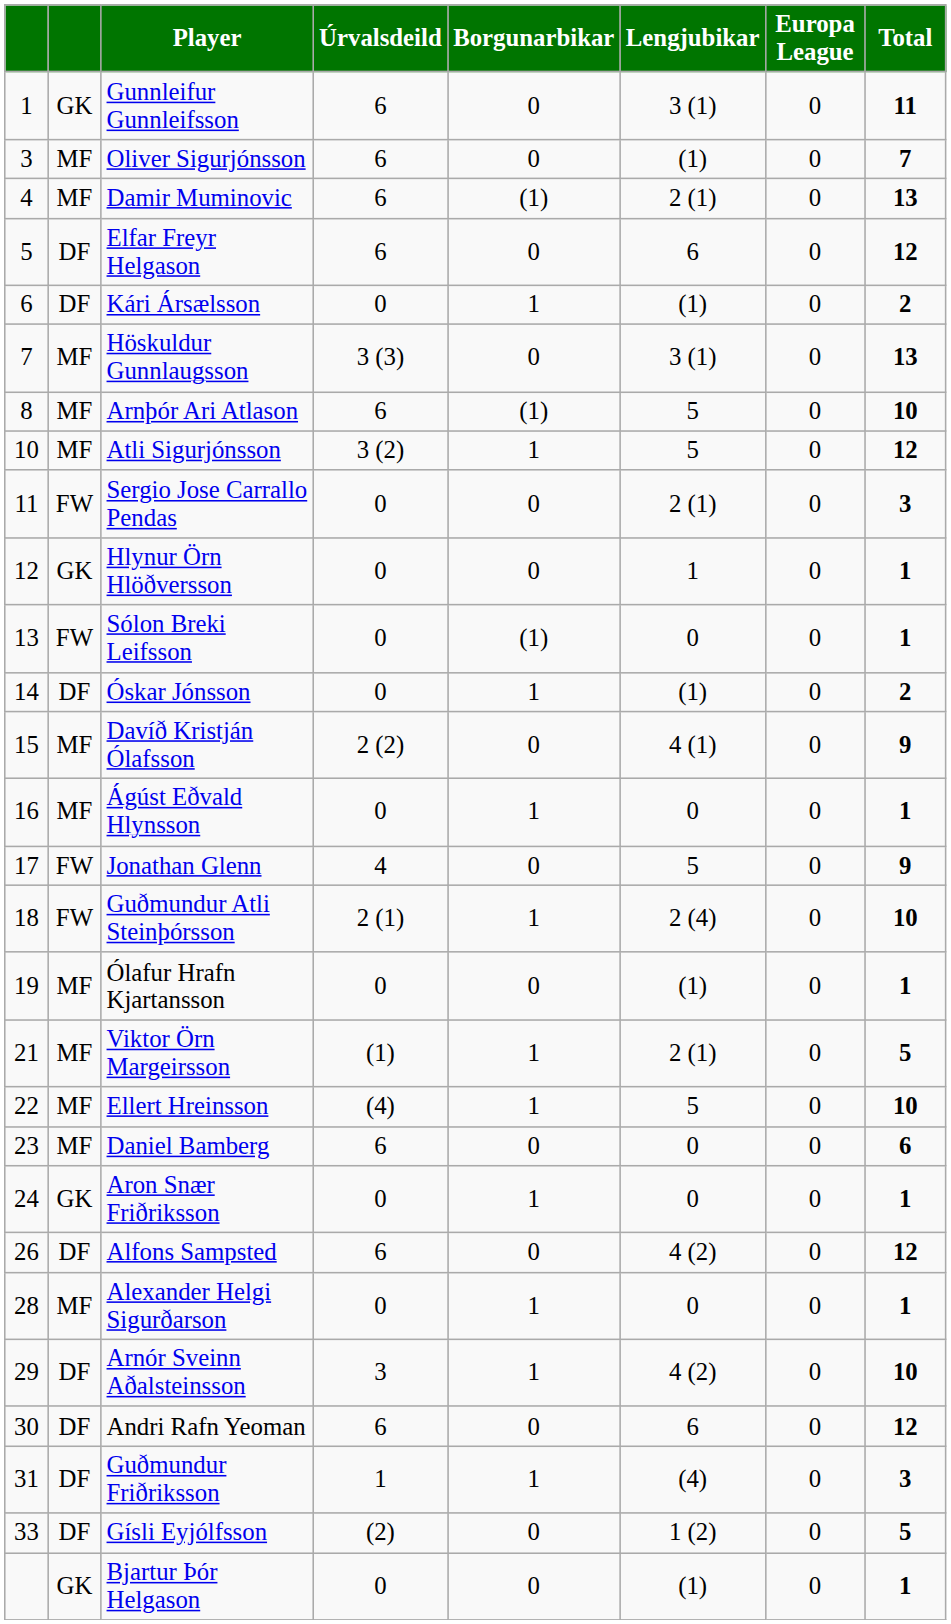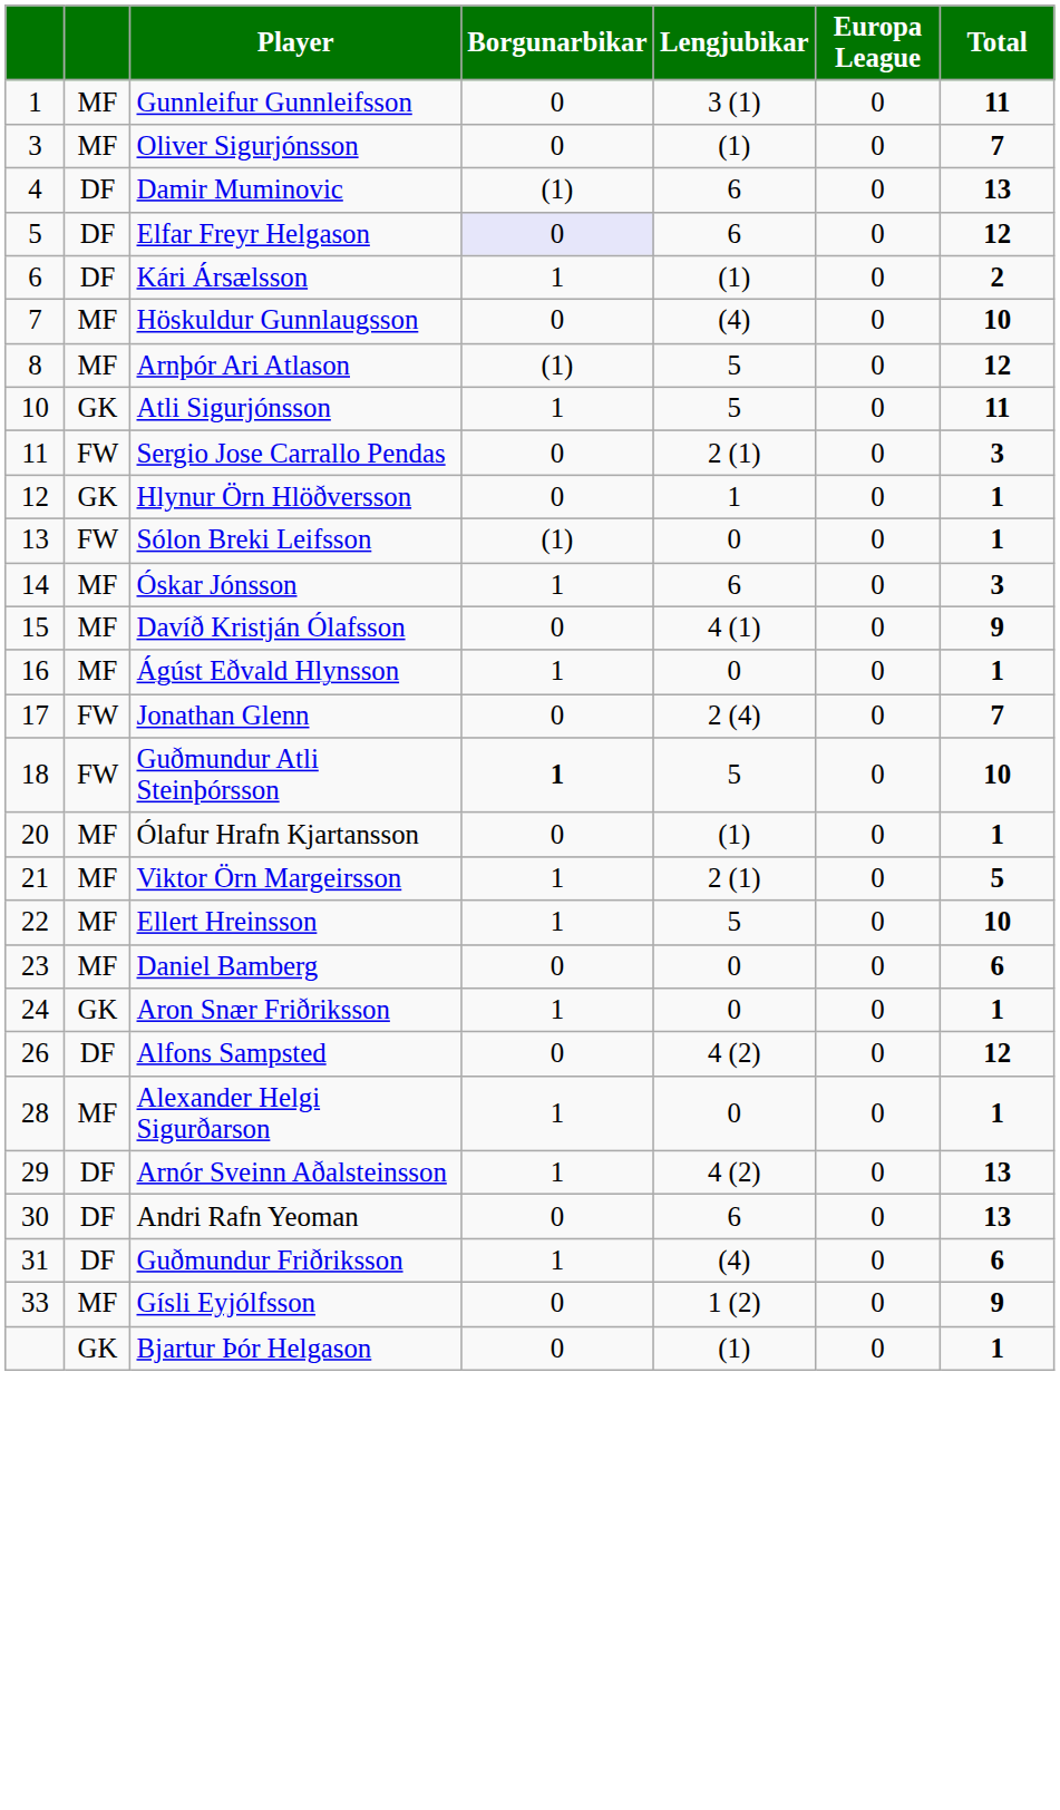- column: Úrvalsdeild | 6 | 6 | 6 | 6 | 0 | 3 (3) | 6 | 3 (2) | 0 | 0 | 0 | 0 | 2 (2) | 0 | 4 | 2 (1) | 0 | (1) | (4) | 6 | 0 | 6 | 0 | 3 | 6 | 1 | (2) | 0
Gunnleifur Gunnleifsson | column 2: GK -> MF
Damir Muminovic | column 2: MF -> DF
Damir Muminovic | Lengjubikar: 2 (1) -> 6
Elfar Freyr Helgason | Borgunarbikar: no background -> lavender background
Höskuldur Gunnlaugsson | Lengjubikar: 3 (1) -> (4)
Höskuldur Gunnlaugsson | Total: 13 -> 10
Arnþór Ari Atlason | Total: 10 -> 12
Atli Sigurjónsson | column 2: MF -> GK
Atli Sigurjónsson | Total: 12 -> 11
Óskar Jónsson | column 2: DF -> MF
Óskar Jónsson | Lengjubikar: (1) -> 6
Óskar Jónsson | Total: 2 -> 3
Jonathan Glenn | Lengjubikar: 5 -> 2 (4)
Jonathan Glenn | Total: 9 -> 7
Guðmundur Atli Steinþórsson | Borgunarbikar: normal -> bold
Guðmundur Atli Steinþórsson | Lengjubikar: 2 (4) -> 5
Ólafur Hrafn Kjartansson | column 1: 19 -> 20
Arnór Sveinn Aðalsteinsson | Total: 10 -> 13
Andri Rafn Yeoman | Total: 12 -> 13
Guðmundur Friðriksson | Total: 3 -> 6
Gísli Eyjólfsson | column 2: DF -> MF
Gísli Eyjólfsson | Total: 5 -> 9
